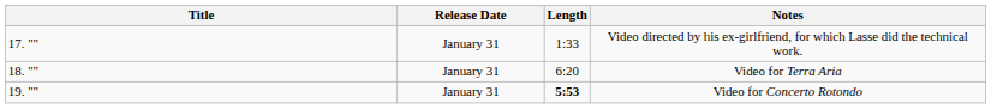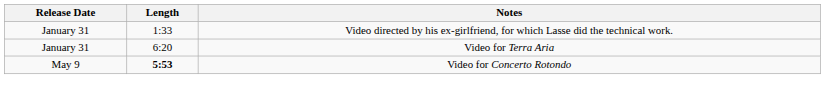- column: Title | 17. "" | 18. "" | 19. ""
Video for Concerto Rotondo | Release Date: January 31 -> May 9
